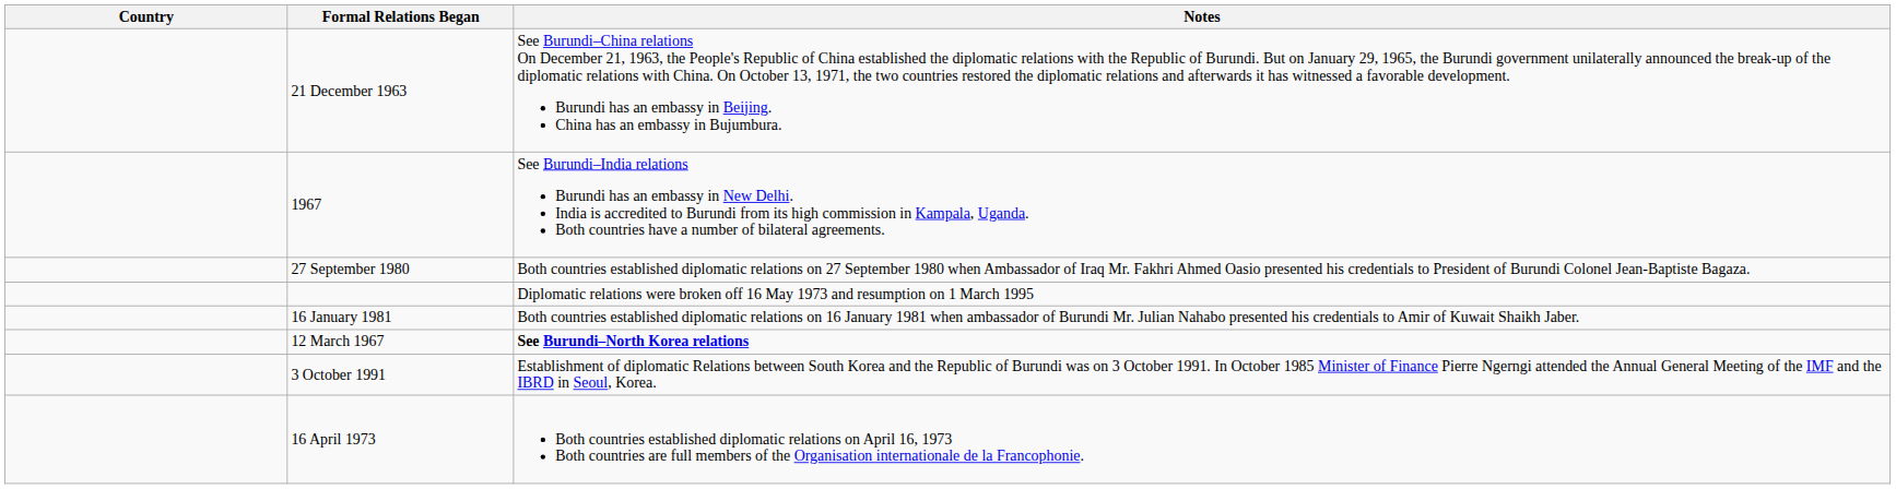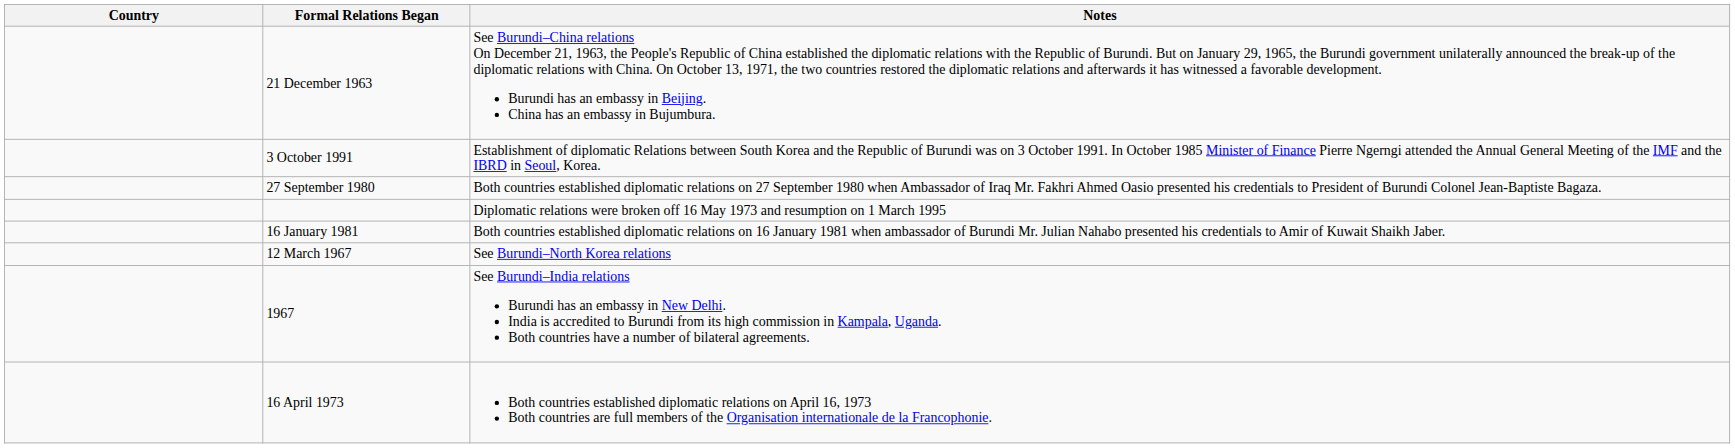rows swapped: 1967 <-> 3 October 1991
12 March 1967 | Notes: bold -> normal
